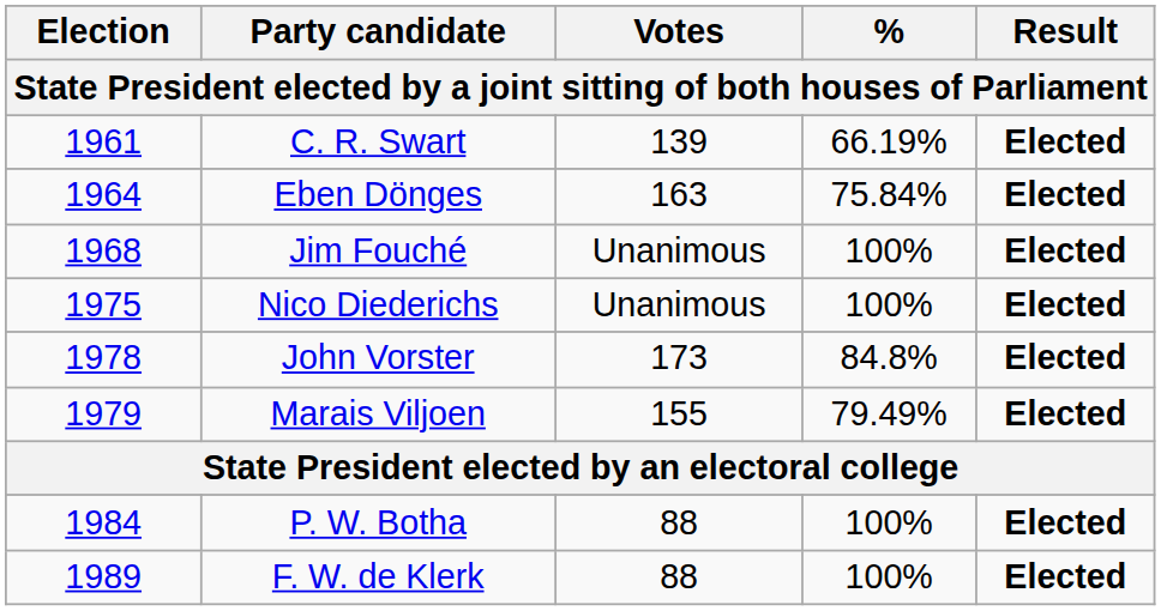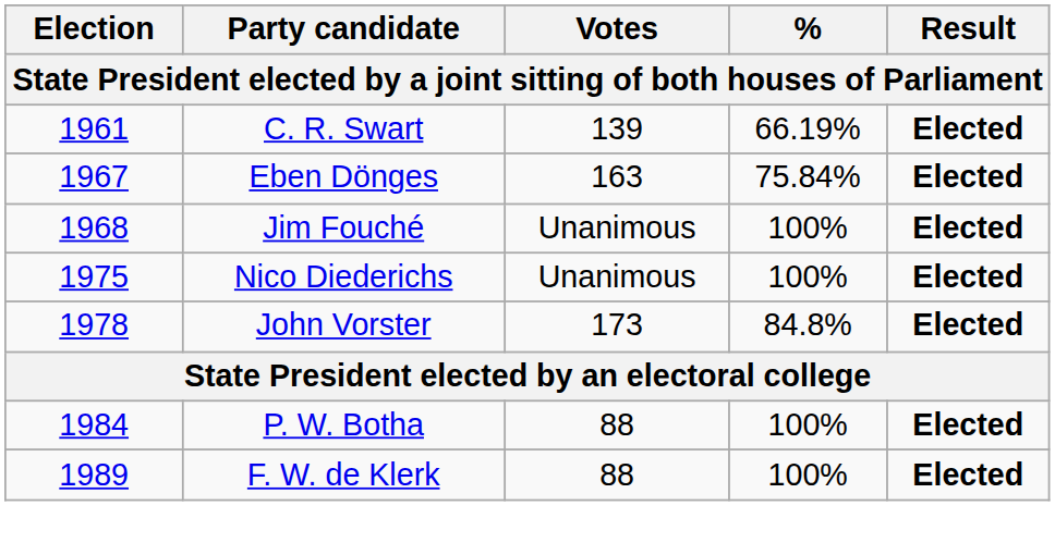Eben Dönges | Election: 1964 -> 1967
- row: 1979 | Marais Viljoen | 155 | 79.49% | Elected
